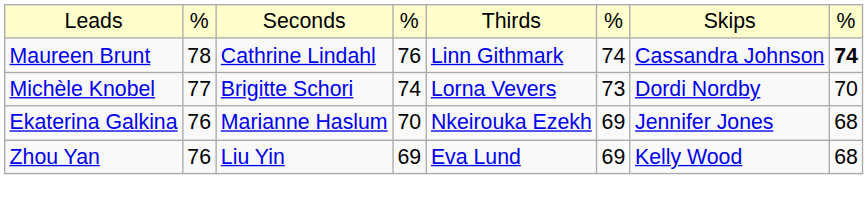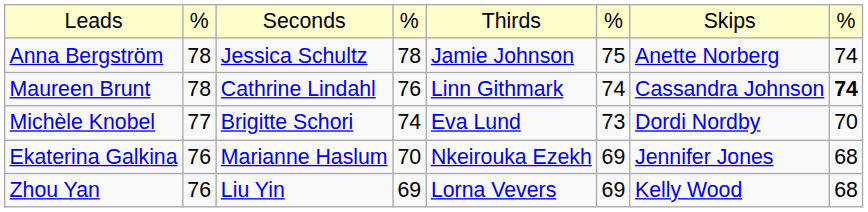+ row: Anna Bergström | 78 | Jessica Schultz | 78 | Jamie Johnson | 75 | Anette Norberg | 74
Michèle Knobel | column 5: Lorna Vevers -> Eva Lund
Zhou Yan | column 5: Eva Lund -> Lorna Vevers
